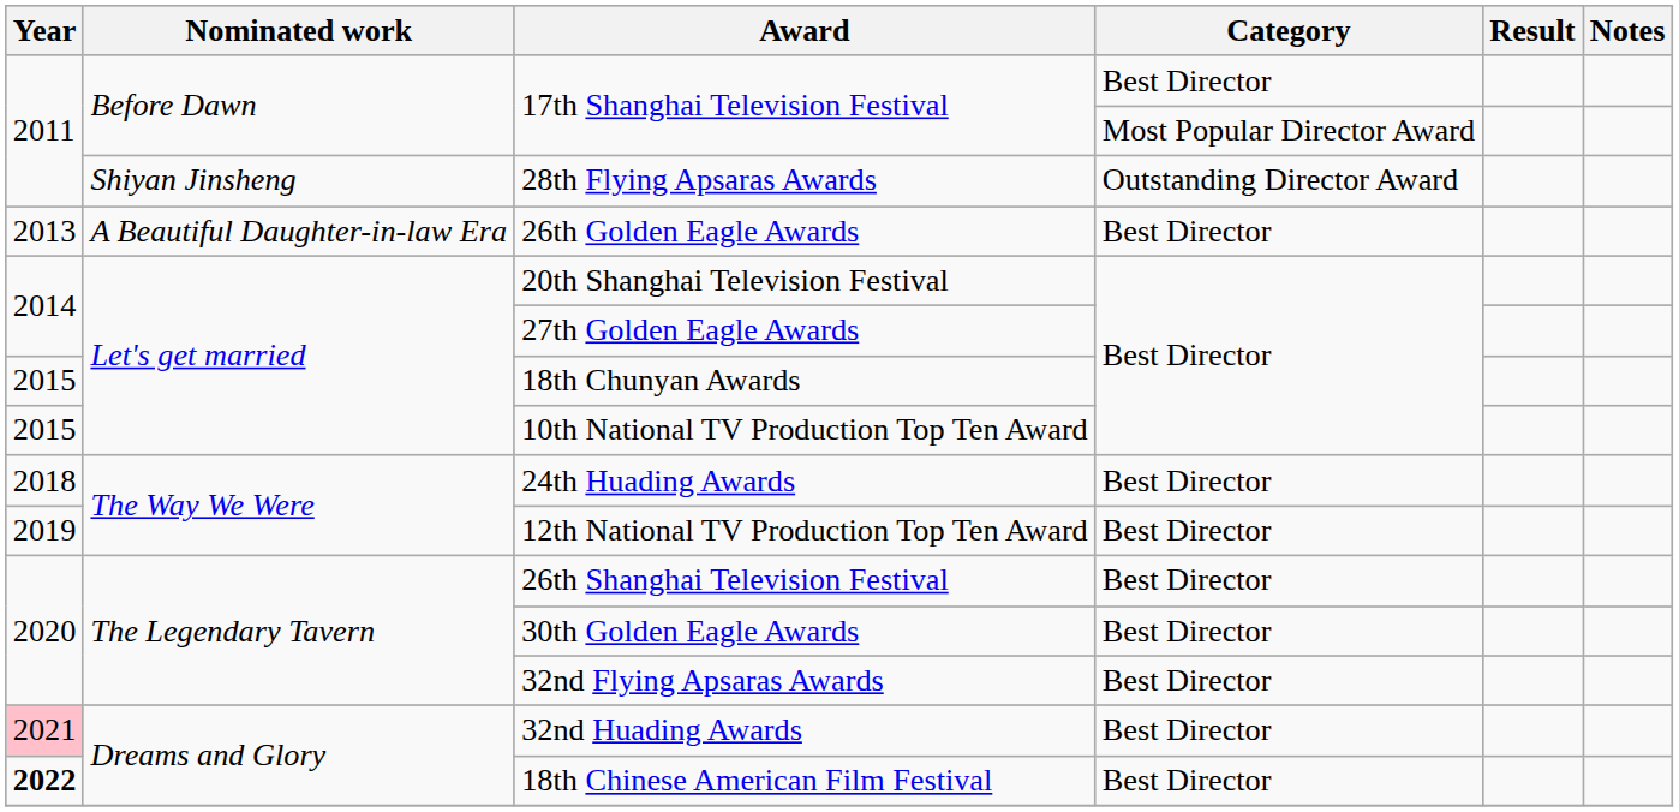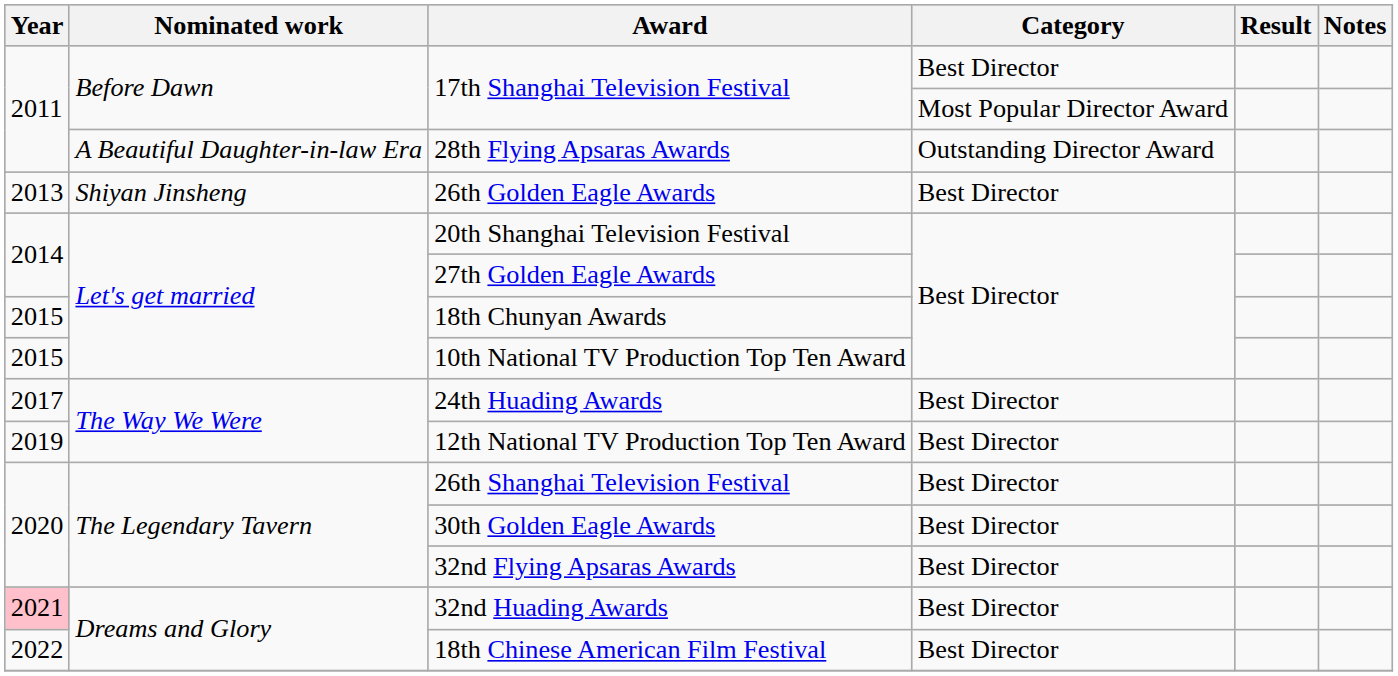28th Flying Apsaras Awards | Nominated work: Shiyan Jinsheng -> A Beautiful Daughter-in-law Era
26th Golden Eagle Awards | Nominated work: A Beautiful Daughter-in-law Era -> Shiyan Jinsheng
24th Huading Awards | Year: 2018 -> 2017
18th Chinese American Film Festival | Year: bold -> normal
